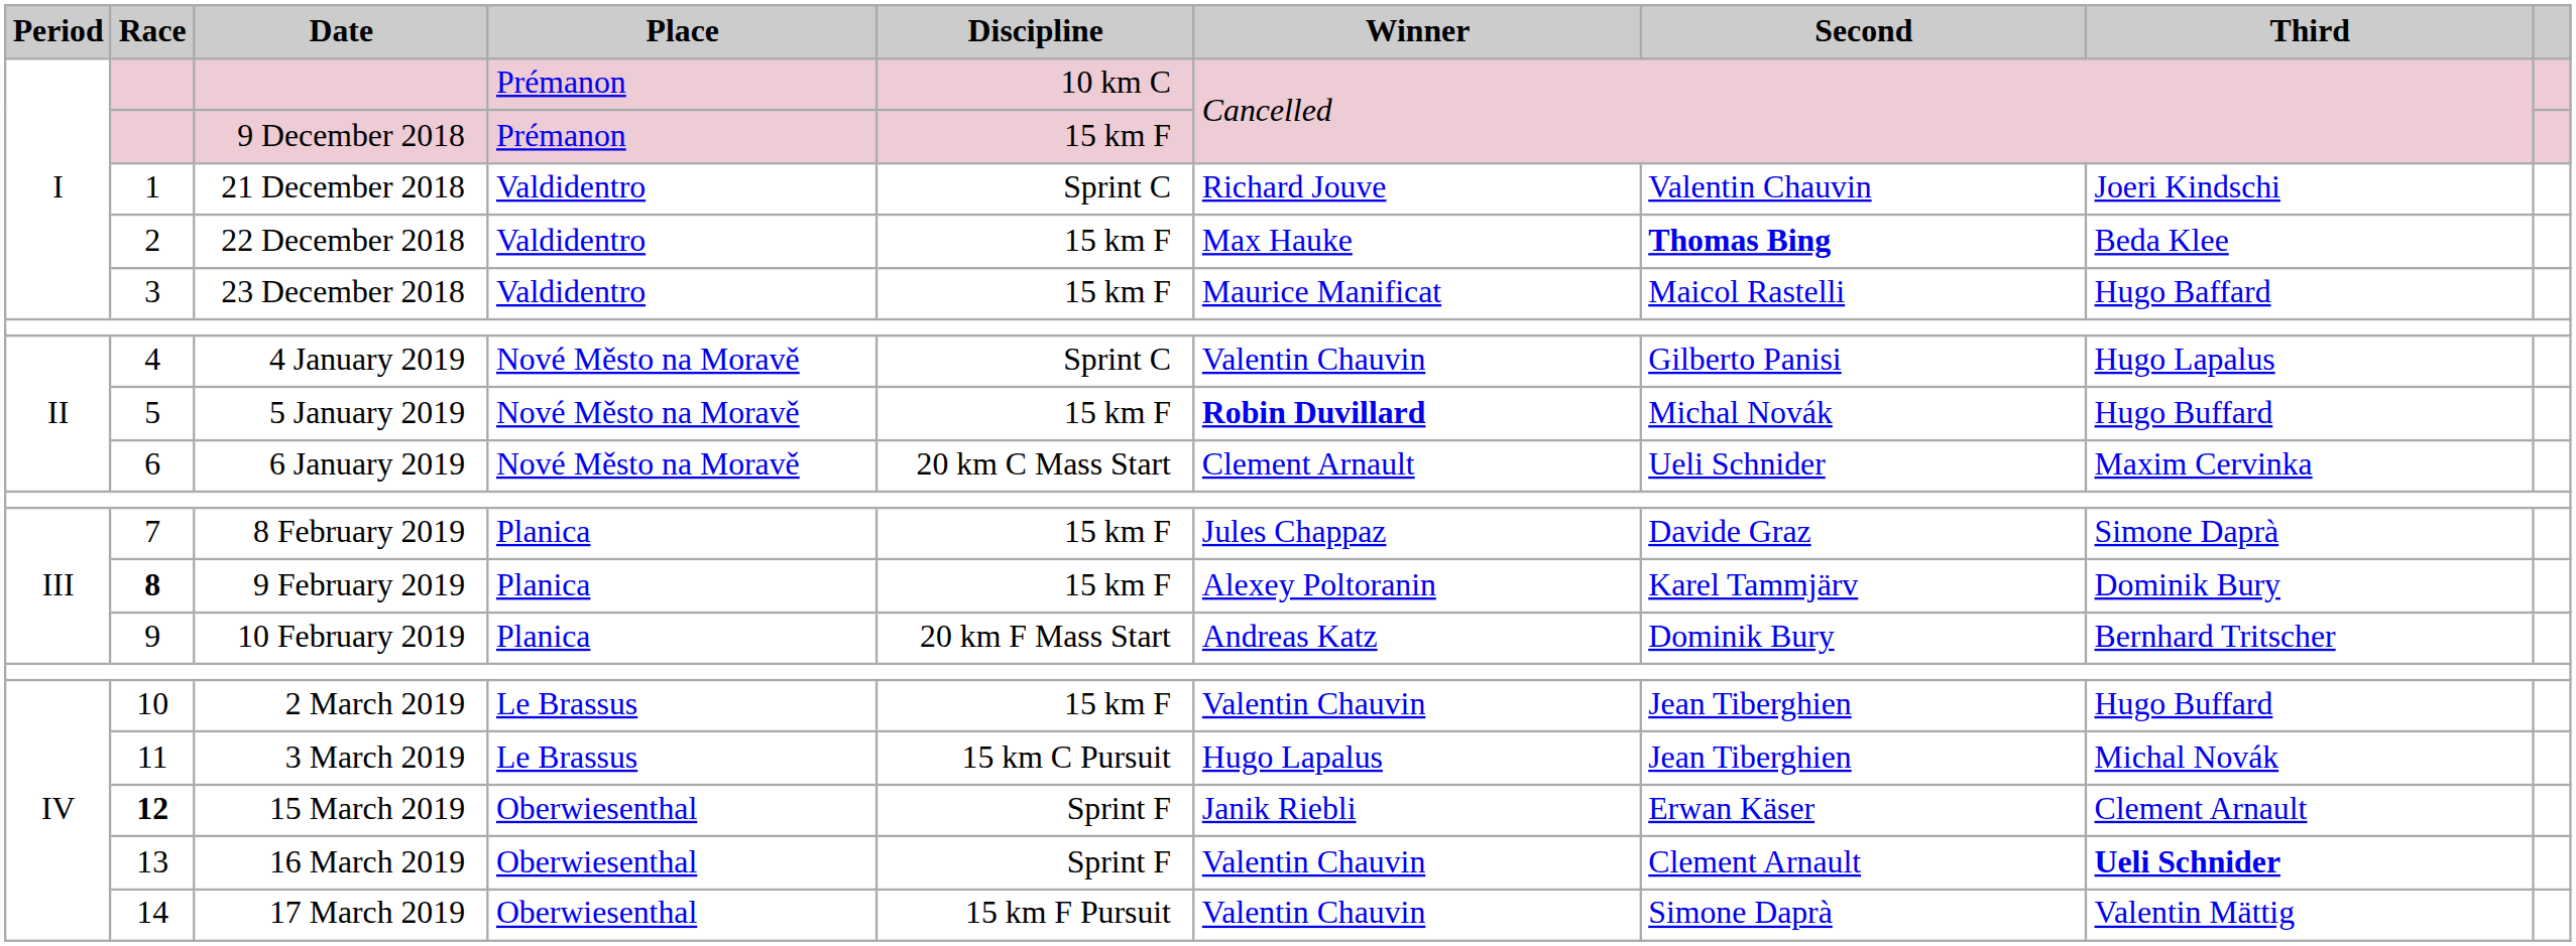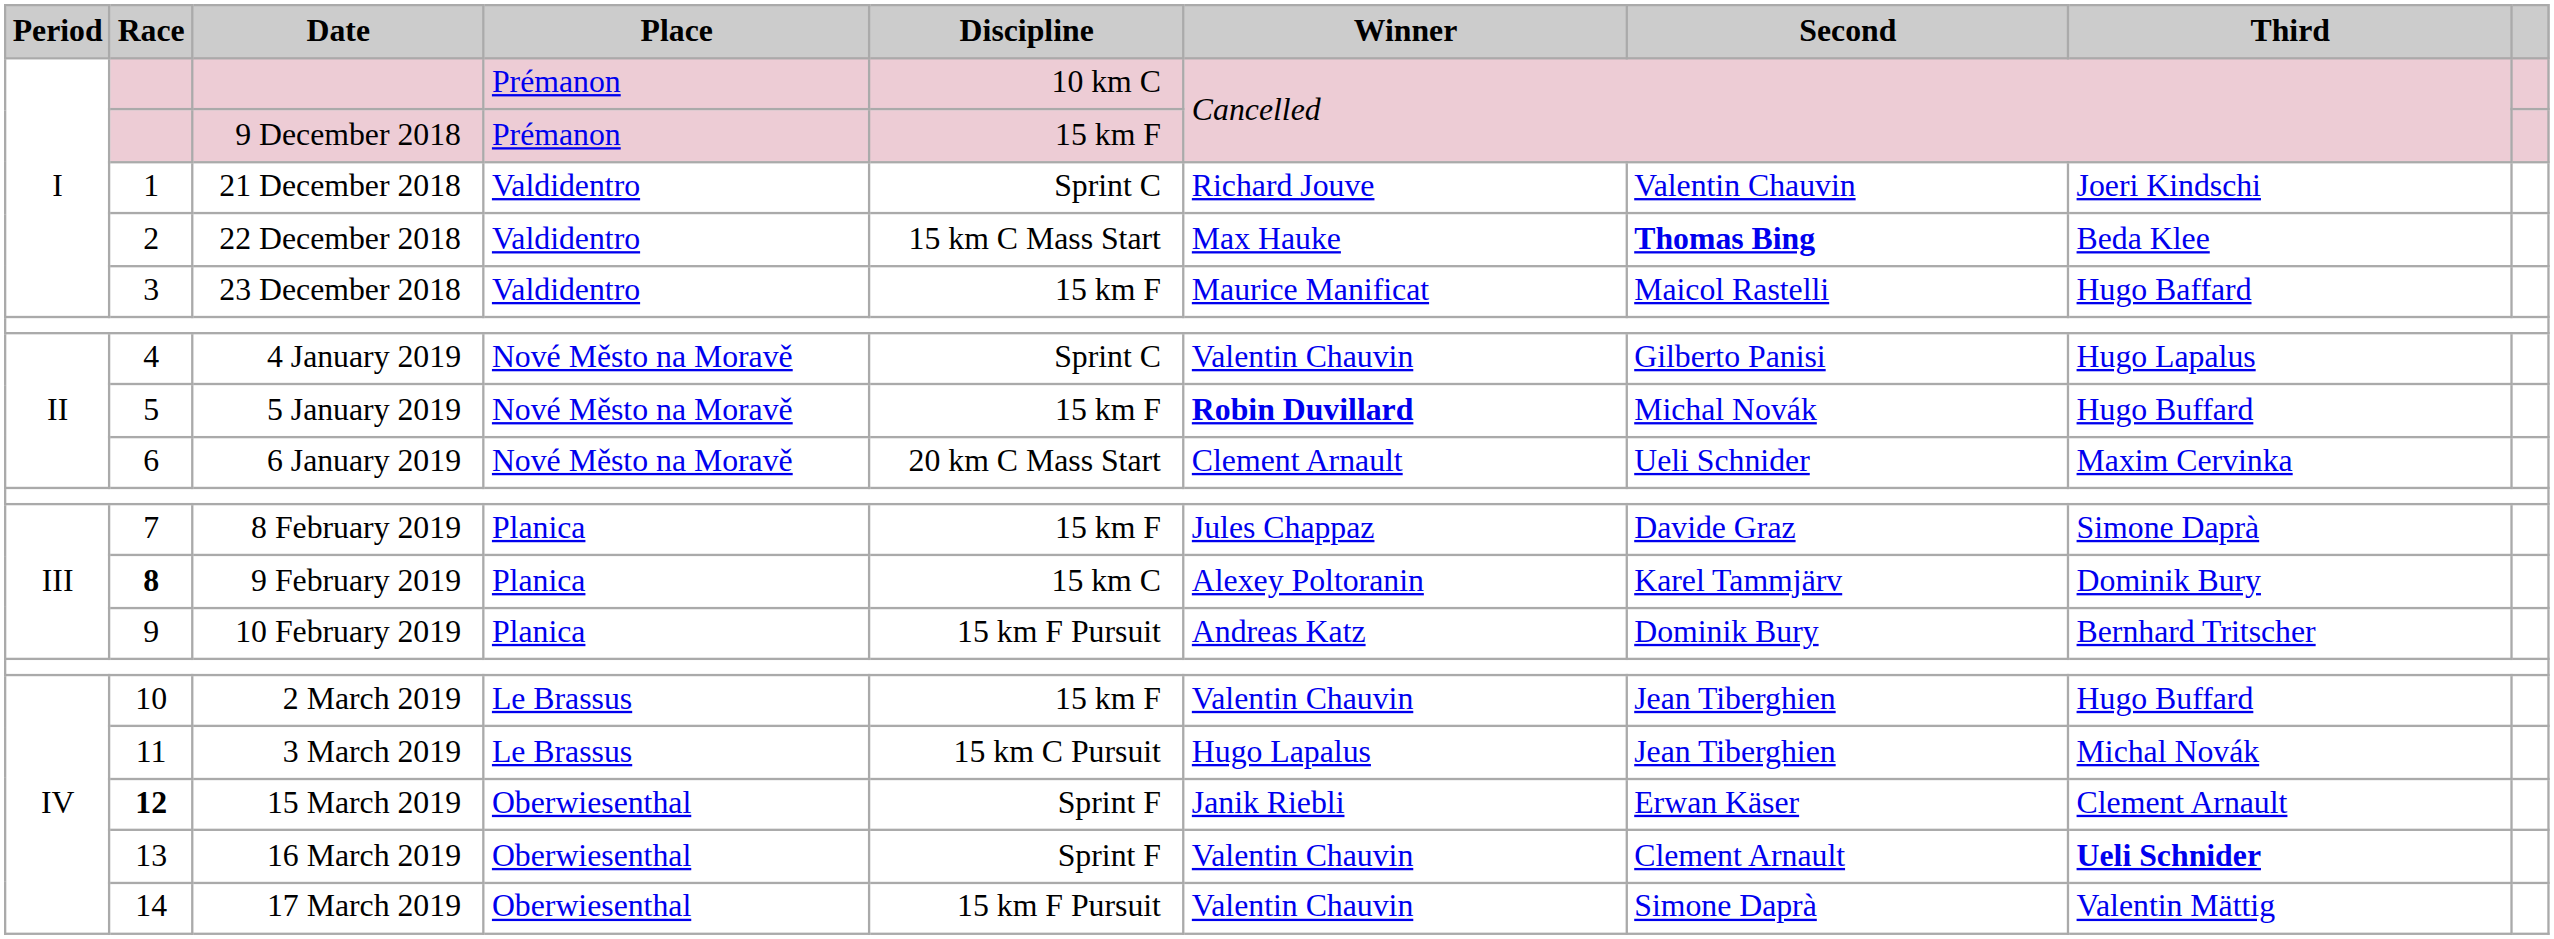22 December 2018 | Discipline: 15 km F -> 15 km C Mass Start
9 February 2019 | Discipline: 15 km F -> 15 km C
10 February 2019 | Discipline: 20 km F Mass Start -> 15 km F Pursuit
